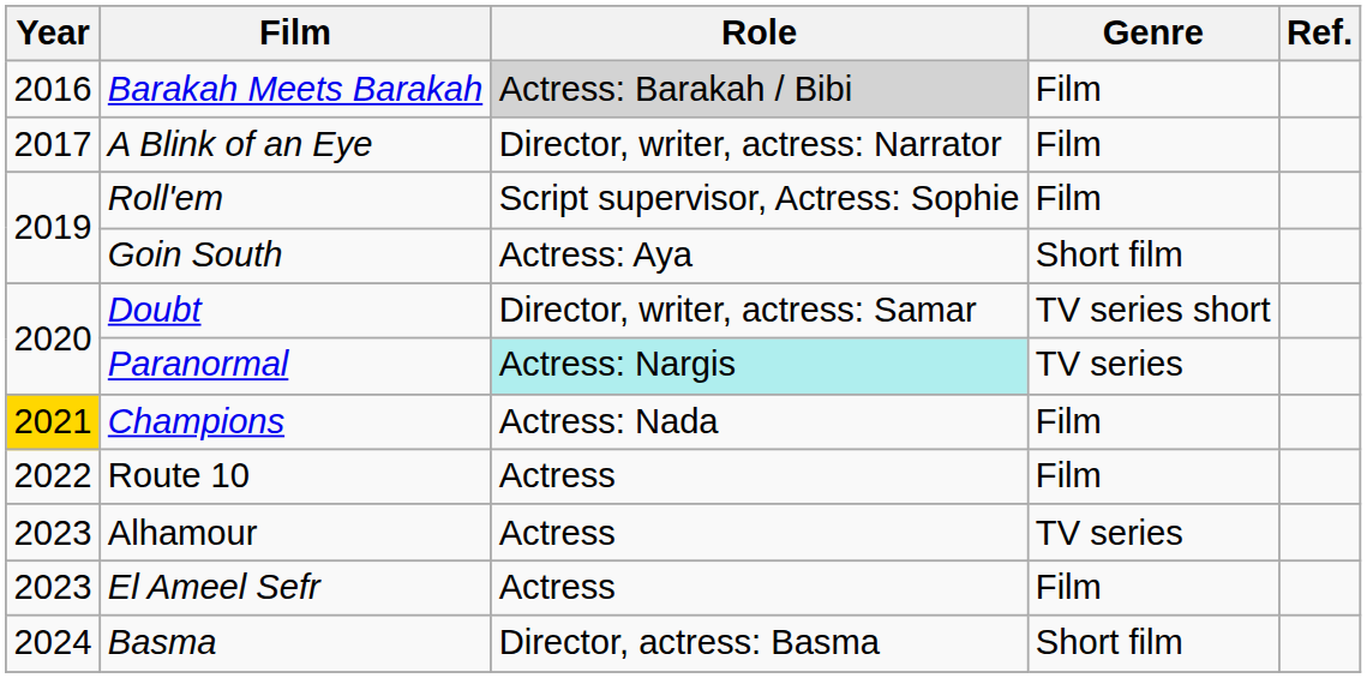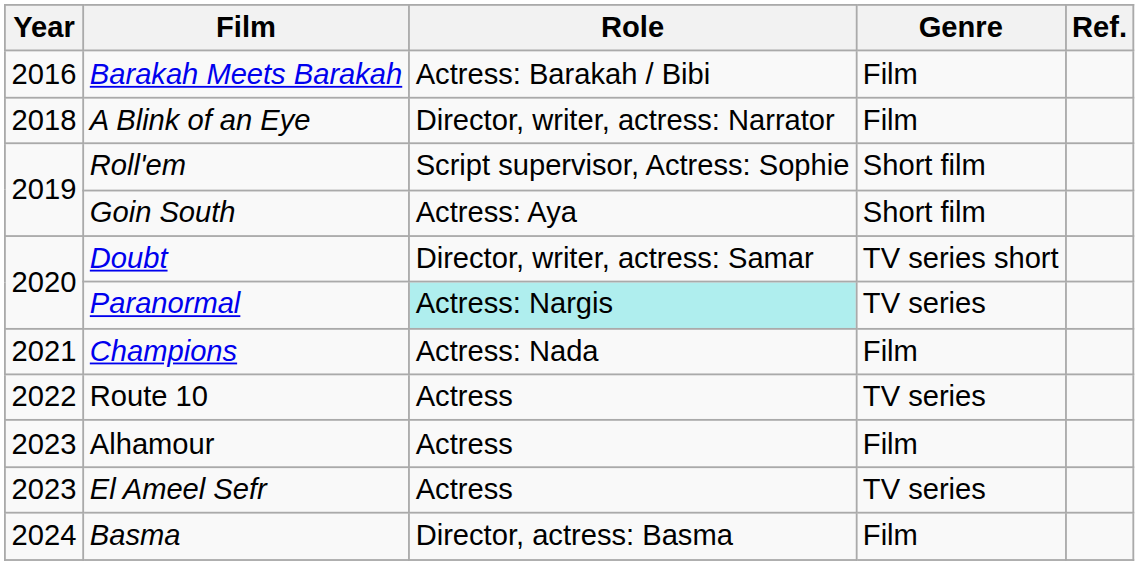Barakah Meets Barakah | Role: lightgrey background -> no background
A Blink of an Eye | Year: 2017 -> 2018
Roll'em | Genre: Film -> Short film
Champions | Year: gold background -> no background
Route 10 | Genre: Film -> TV series
Alhamour | Genre: TV series -> Film
El Ameel Sefr | Genre: Film -> TV series
Basma | Genre: Short film -> Film
